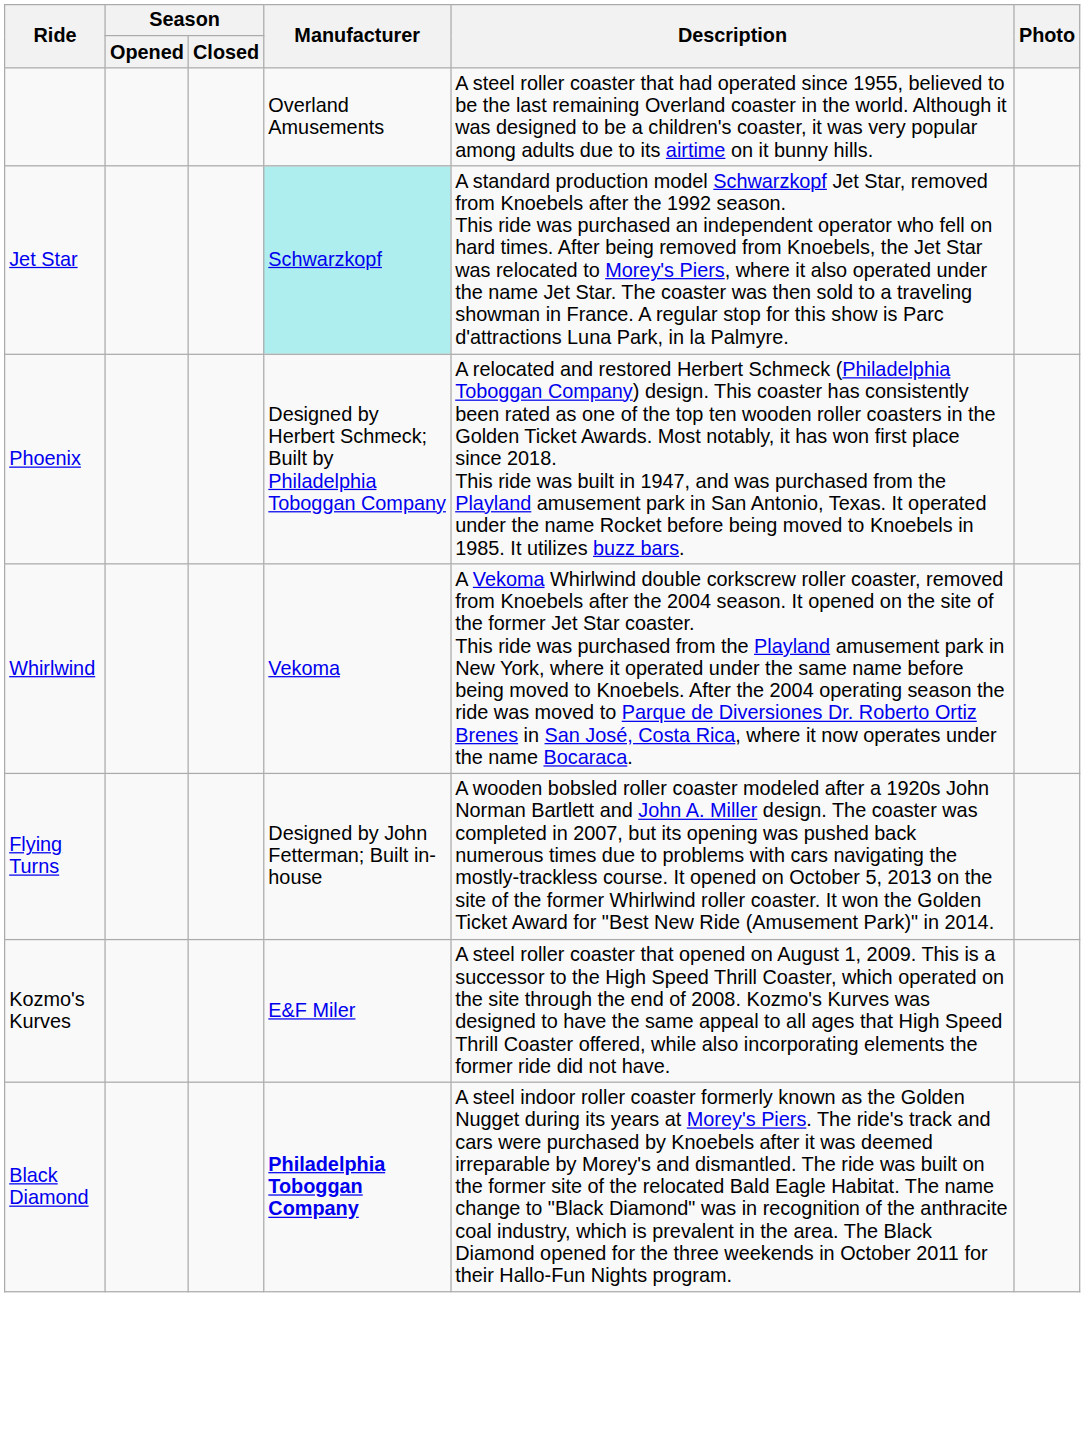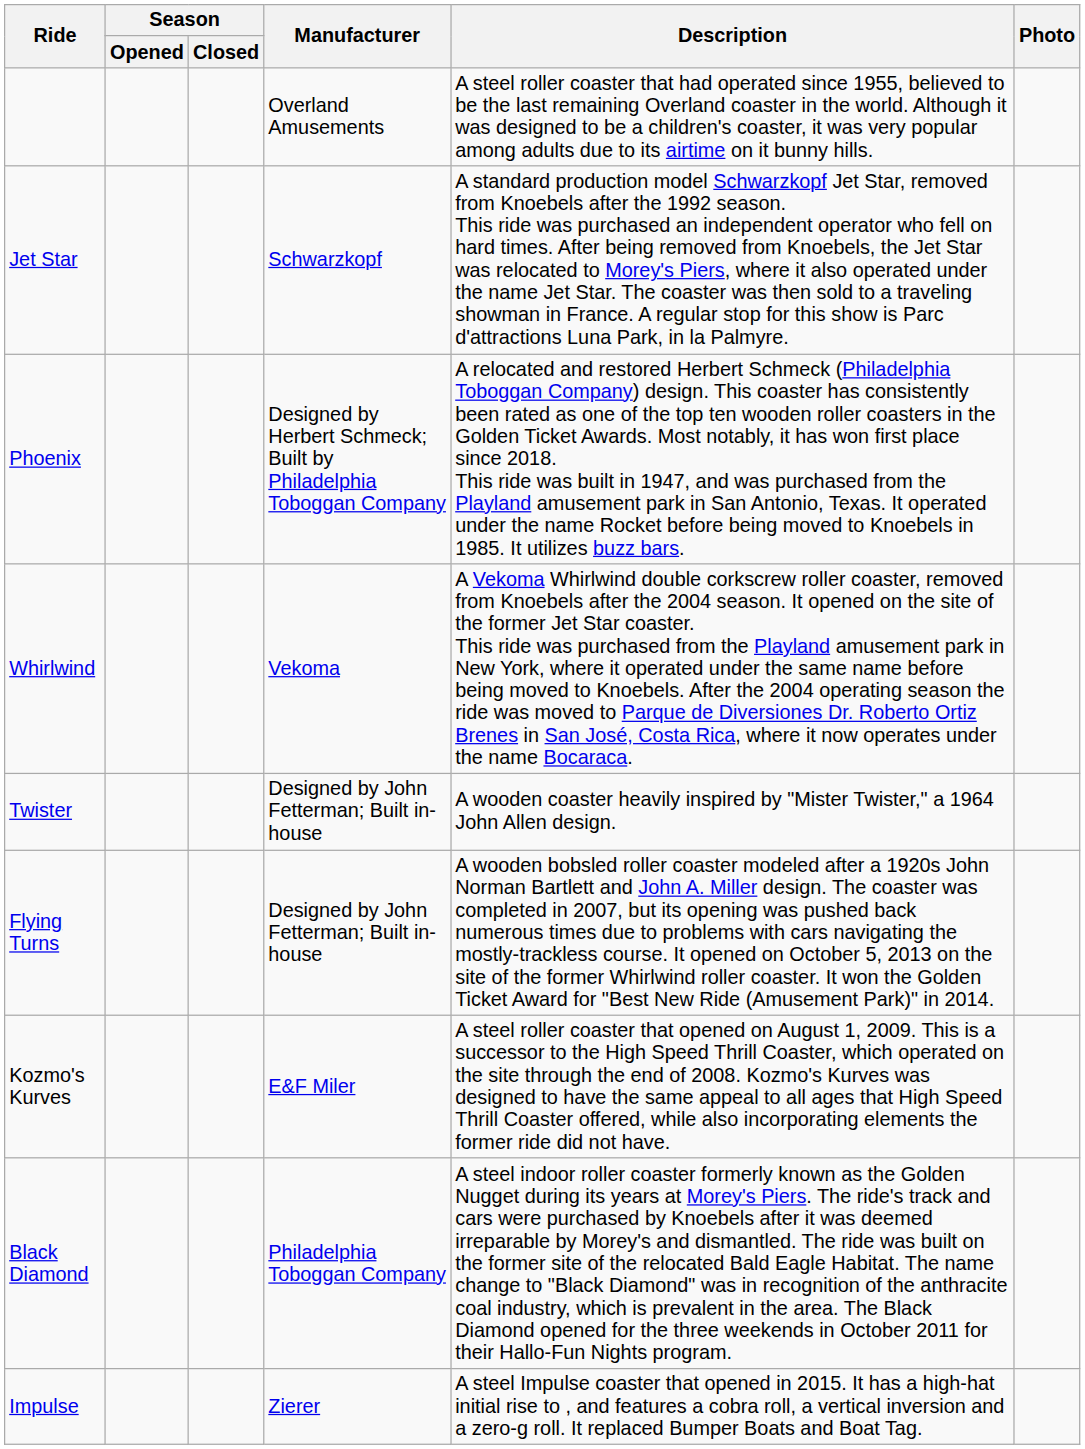Jet Star | Manufacturer: paleturquoise background -> no background
+ row: Twister | Designed by John Fetterman; Built in-house | A wooden coaster heavily inspired by "Mister Twister," a 1964 John Allen design.
Black Diamond | Manufacturer: bold -> normal
+ row: Impulse | Zierer | A steel Impulse coaster that opened in 2015. It has a high-hat initial rise to , and features a cobra roll, a vertical inversion and a zero-g roll. It replaced Bumper Boats and Boat Tag.
